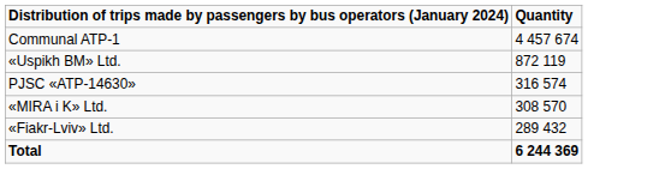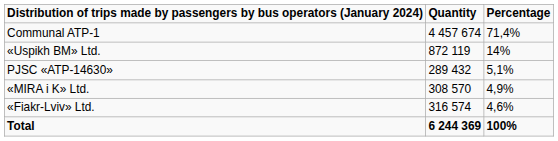+ column: Percentage | 71,4% | 14% | 5,1% | 4,9% | 4,6% | 100%
PJSC «ATP-14630» | Quantity: 316 574 -> 289 432
«Fiakr-Lviv» Ltd. | Quantity: 289 432 -> 316 574
